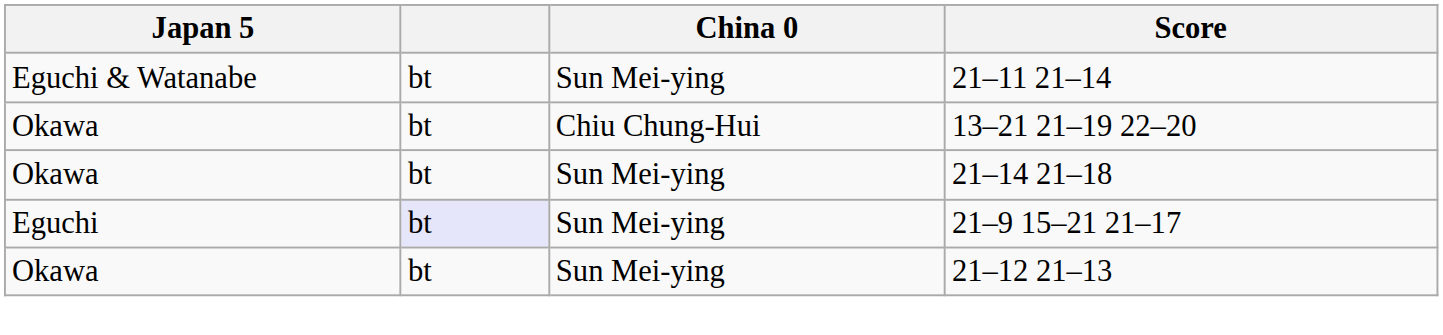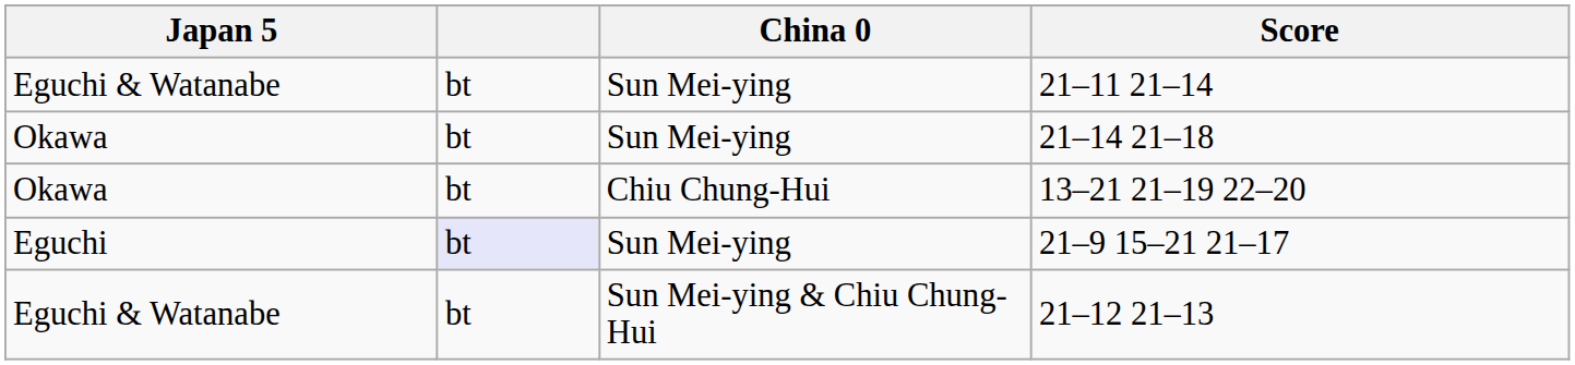rows swapped: 21–14 21–18 <-> 13–21 21–19 22–20
21–12 21–13 | Japan 5: Okawa -> Eguchi & Watanabe
21–12 21–13 | China 0: Sun Mei-ying -> Sun Mei-ying & Chiu Chung-Hui
